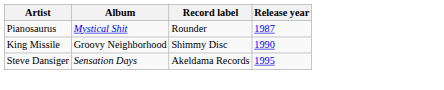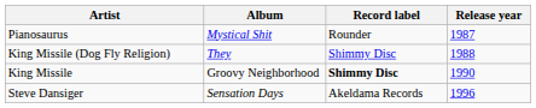+ row: King Missile (Dog Fly Religion) | They | Shimmy Disc | 1988
King Missile | Record label: normal -> bold
Steve Dansiger | Release year: 1995 -> 1996
